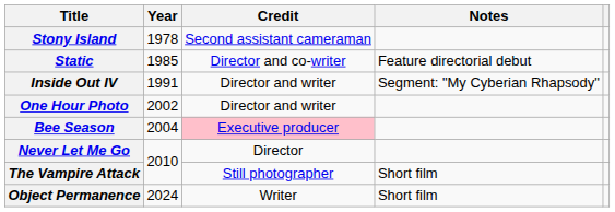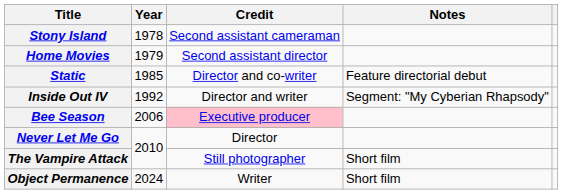+ row: Home Movies | 1979 | Second assistant director
Inside Out IV | Year: 1991 -> 1992
- row: One Hour Photo | 2002 | Director and writer
Bee Season | Year: 2004 -> 2006
